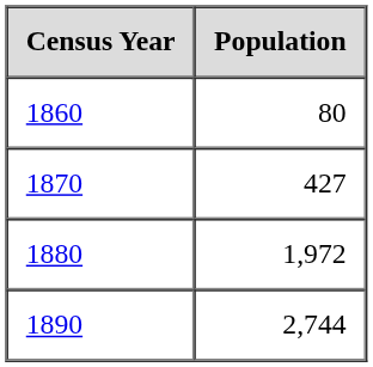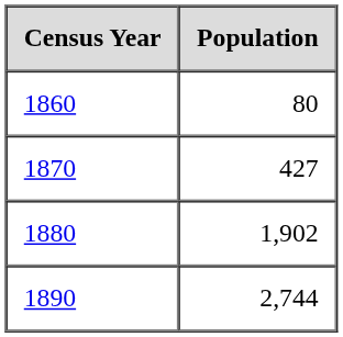1880 | Population: 1,972 -> 1,902
